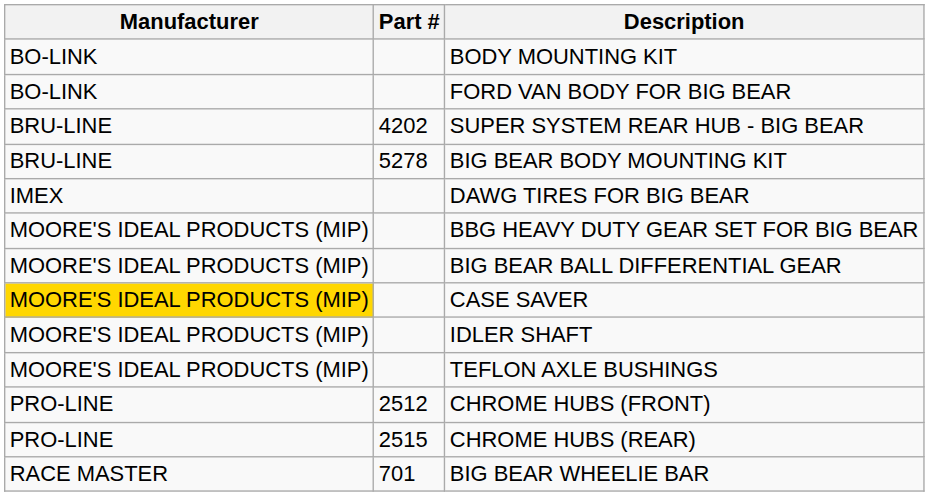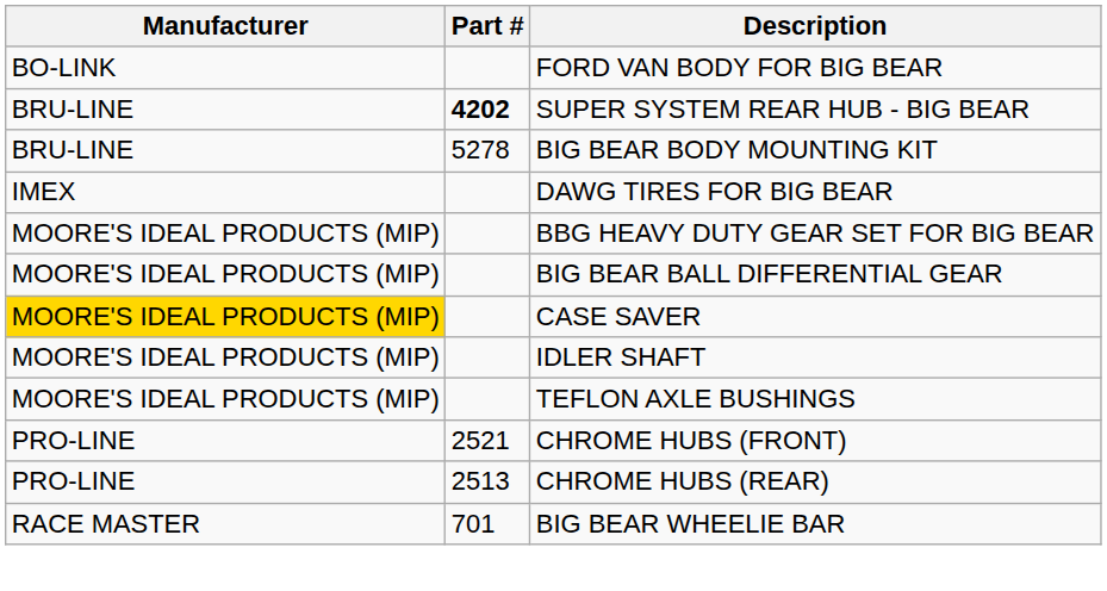- row: BO-LINK | BODY MOUNTING KIT
SUPER SYSTEM REAR HUB - BIG BEAR | Part #: normal -> bold
CHROME HUBS (FRONT) | Part #: 2512 -> 2521
CHROME HUBS (REAR) | Part #: 2515 -> 2513
